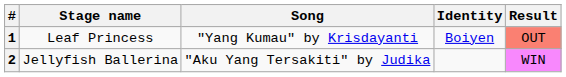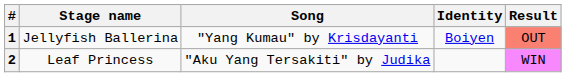1 | Stage name: Leaf Princess -> Jellyfish Ballerina
2 | Stage name: Jellyfish Ballerina -> Leaf Princess
